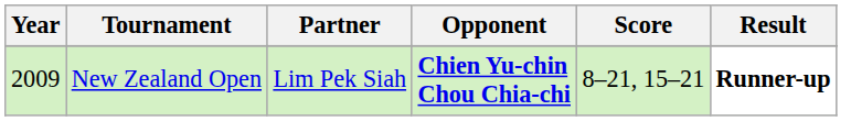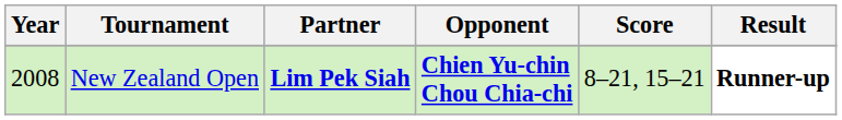New Zealand Open | Year: 2009 -> 2008
New Zealand Open | Partner: normal -> bold
